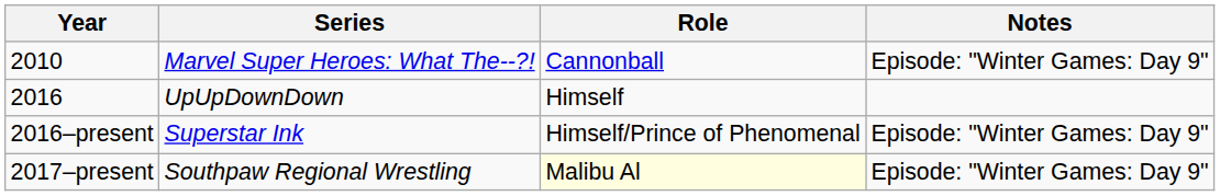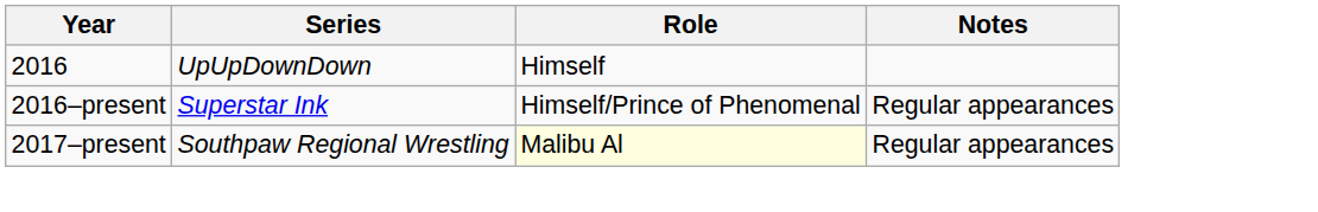- row: 2010 | Marvel Super Heroes: What The--?! | Cannonball | Episode: "Winter Games: Day 9"
2016–present | Notes: Episode: "Winter Games: Day 9" -> Regular appearances
2017–present | Notes: Episode: "Winter Games: Day 9" -> Regular appearances
